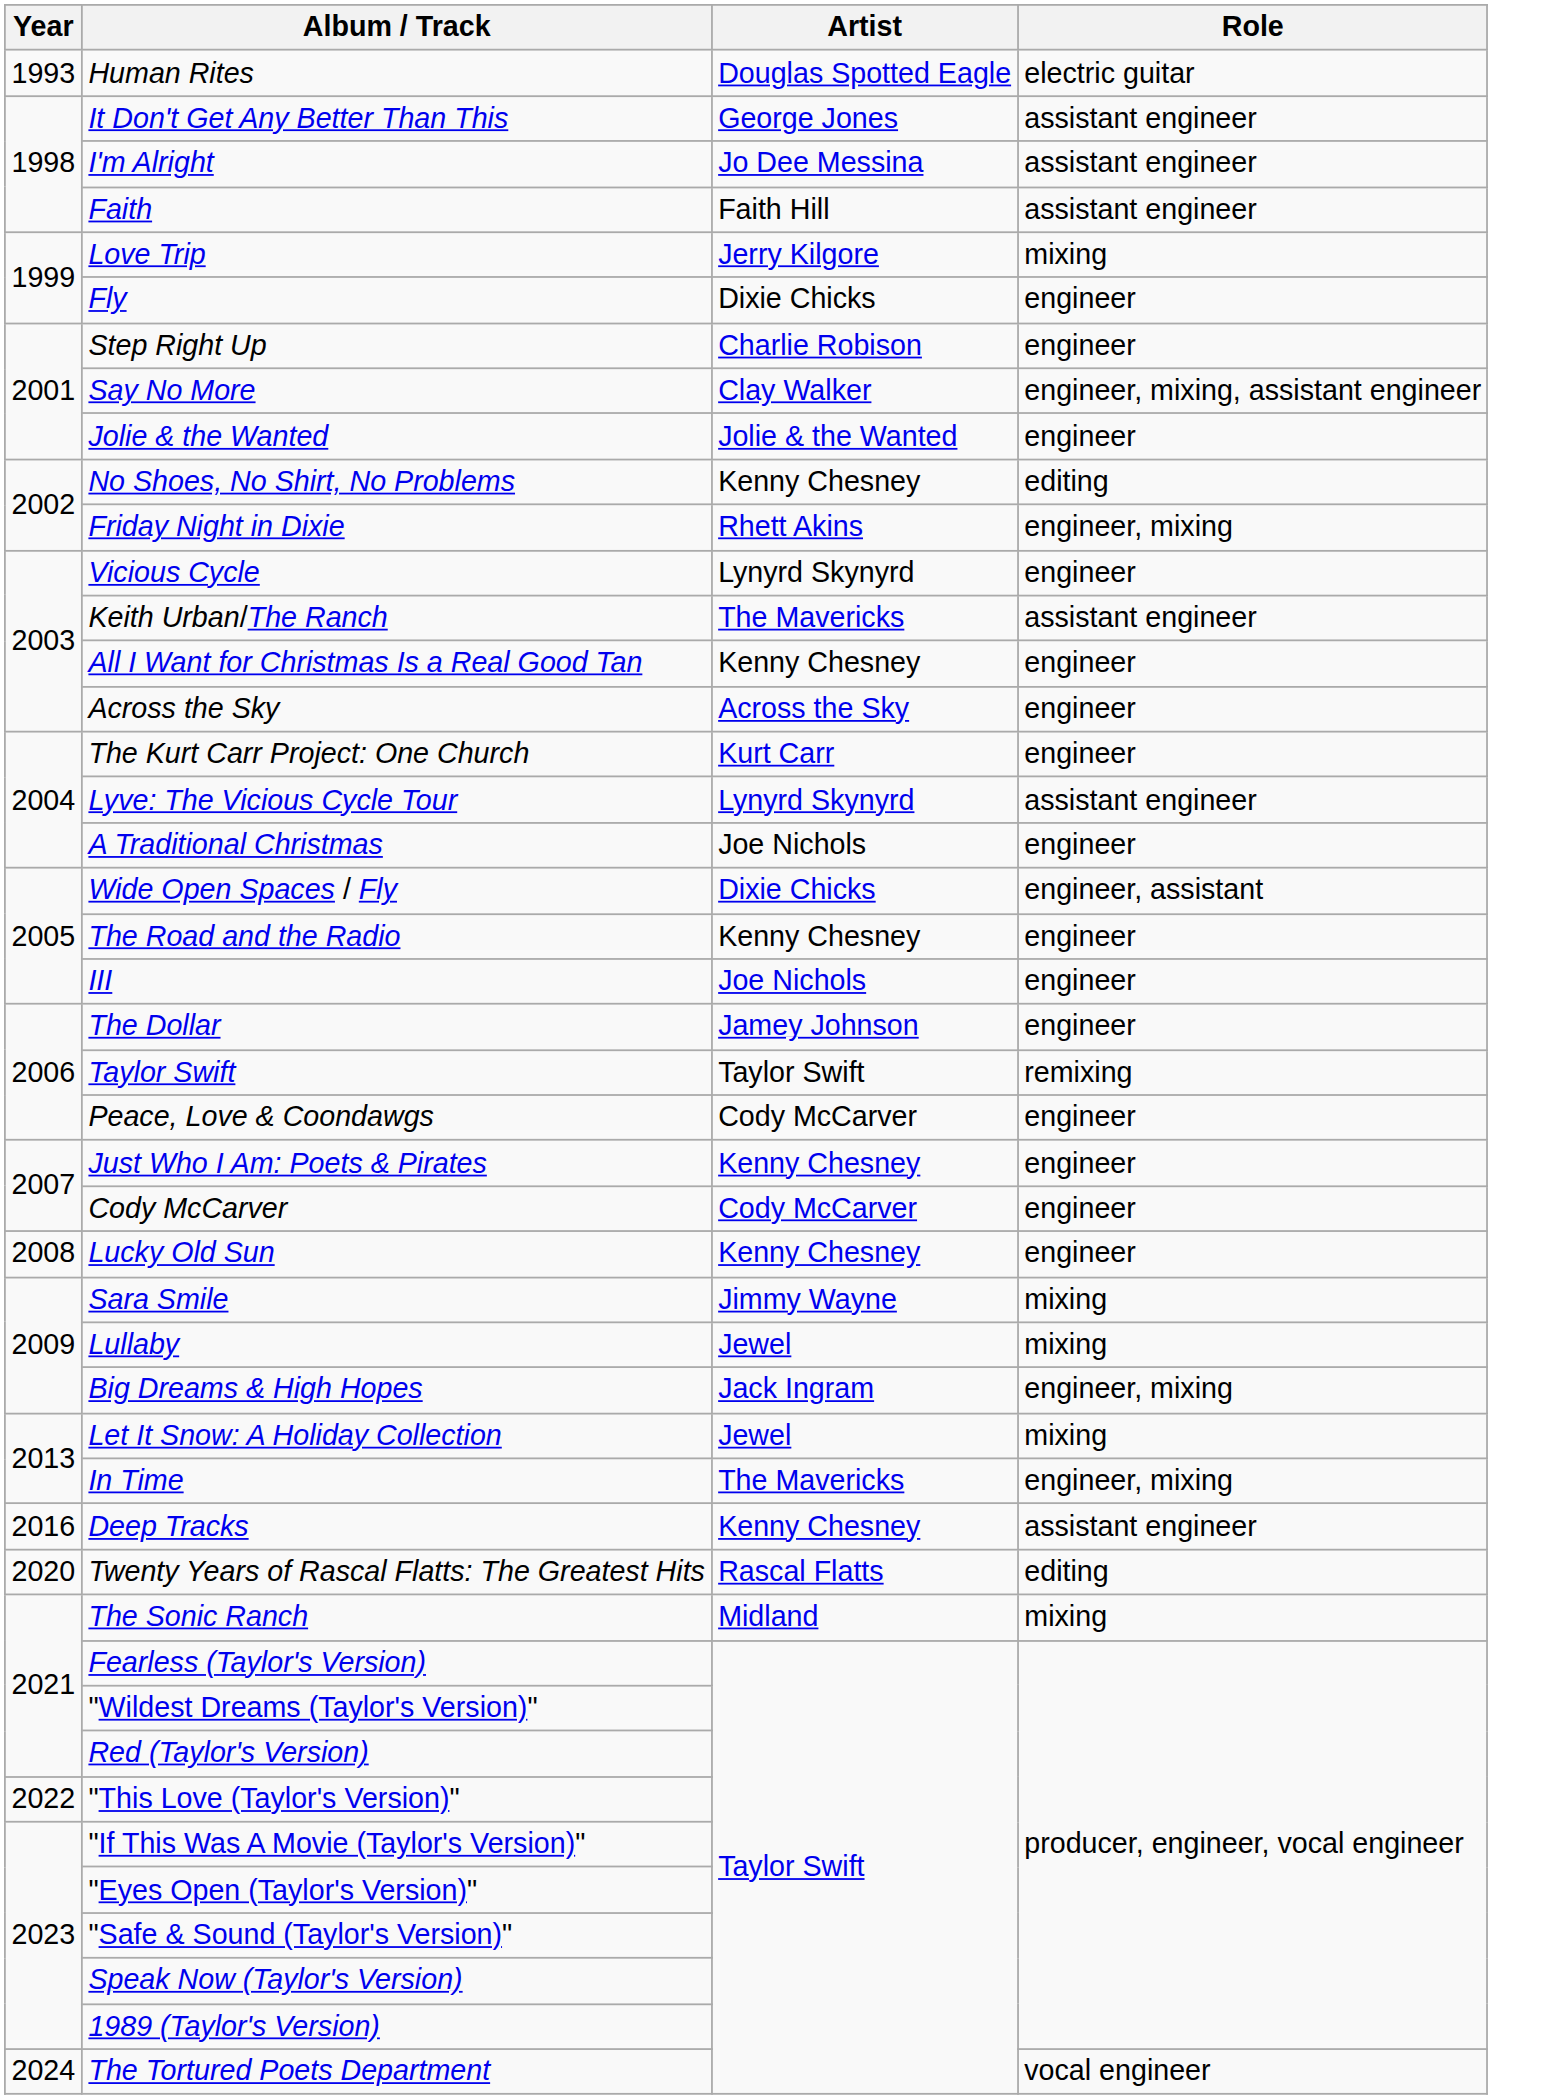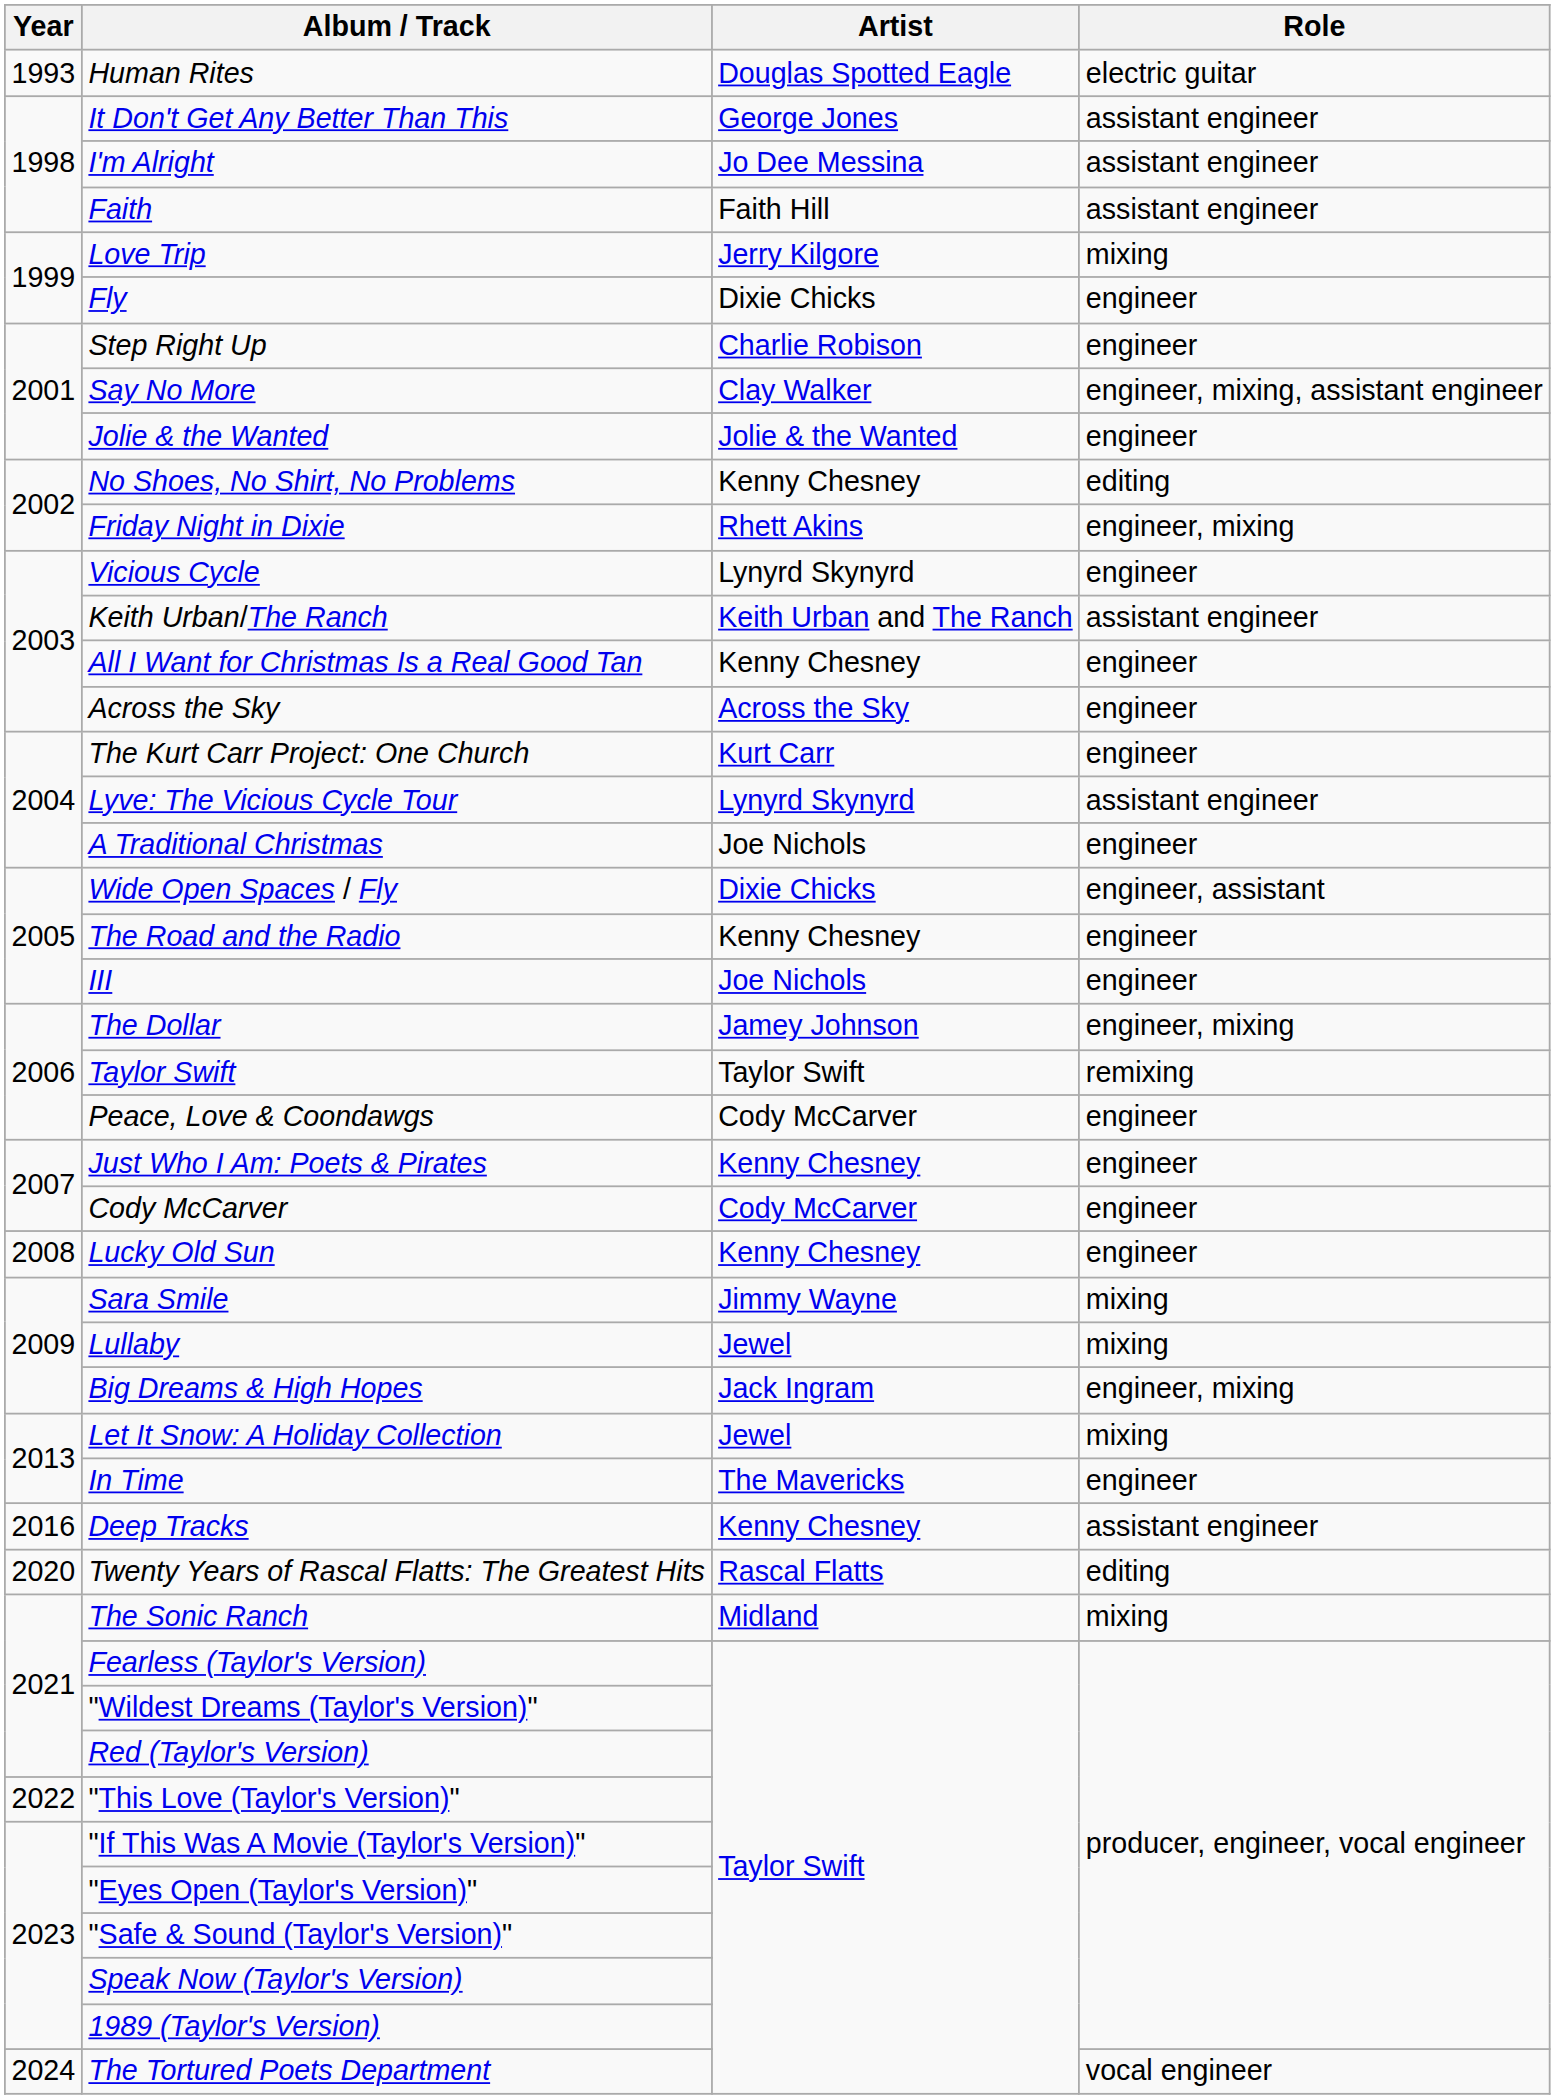Keith Urban/The Ranch | Artist: The Mavericks -> Keith Urban and The Ranch
The Dollar | Role: engineer -> engineer, mixing
In Time | Role: engineer, mixing -> engineer
